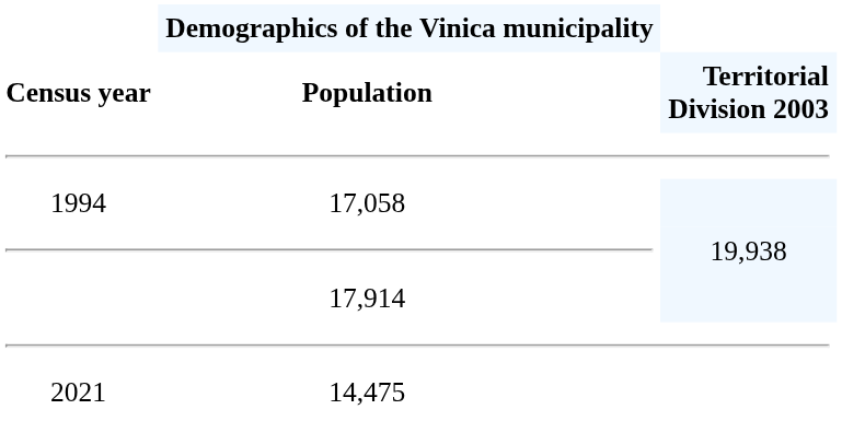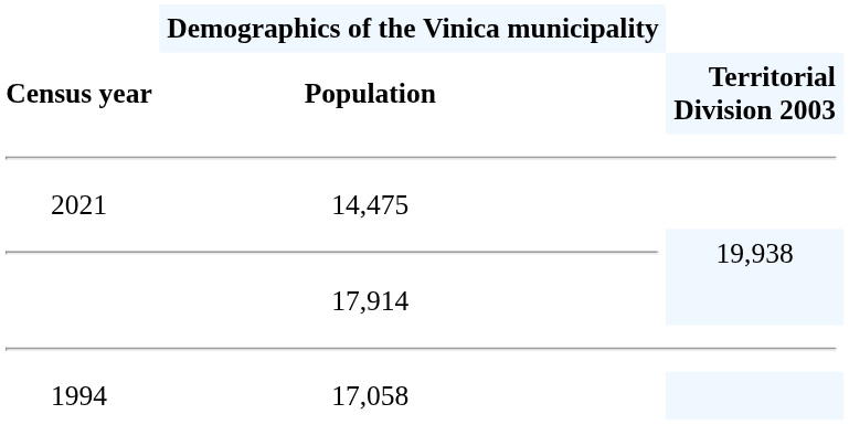rows swapped: 17,058 <-> 14,475
